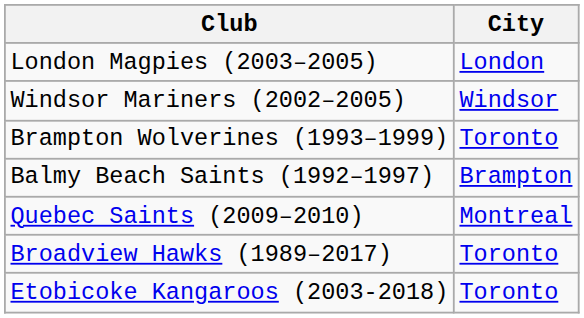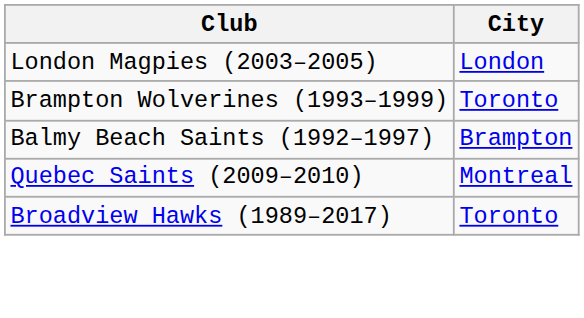- row: Windsor Mariners (2002–2005) | Windsor
- row: Etobicoke Kangaroos (2003-2018) | Toronto
